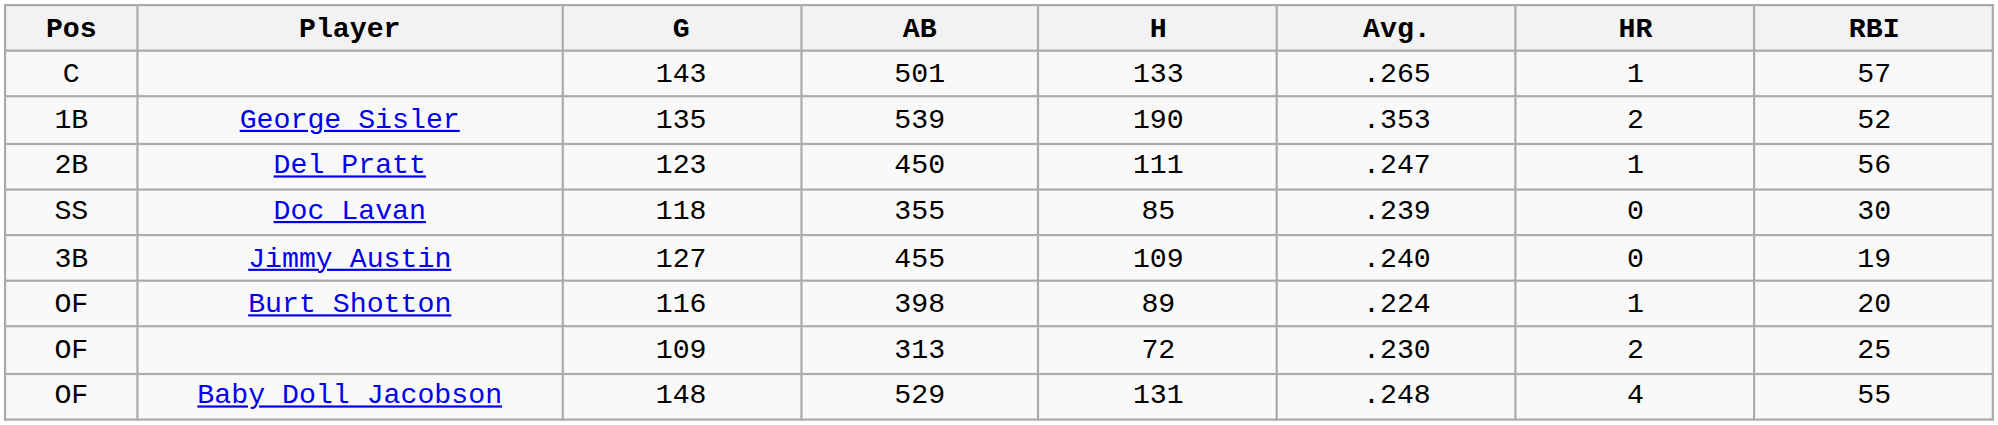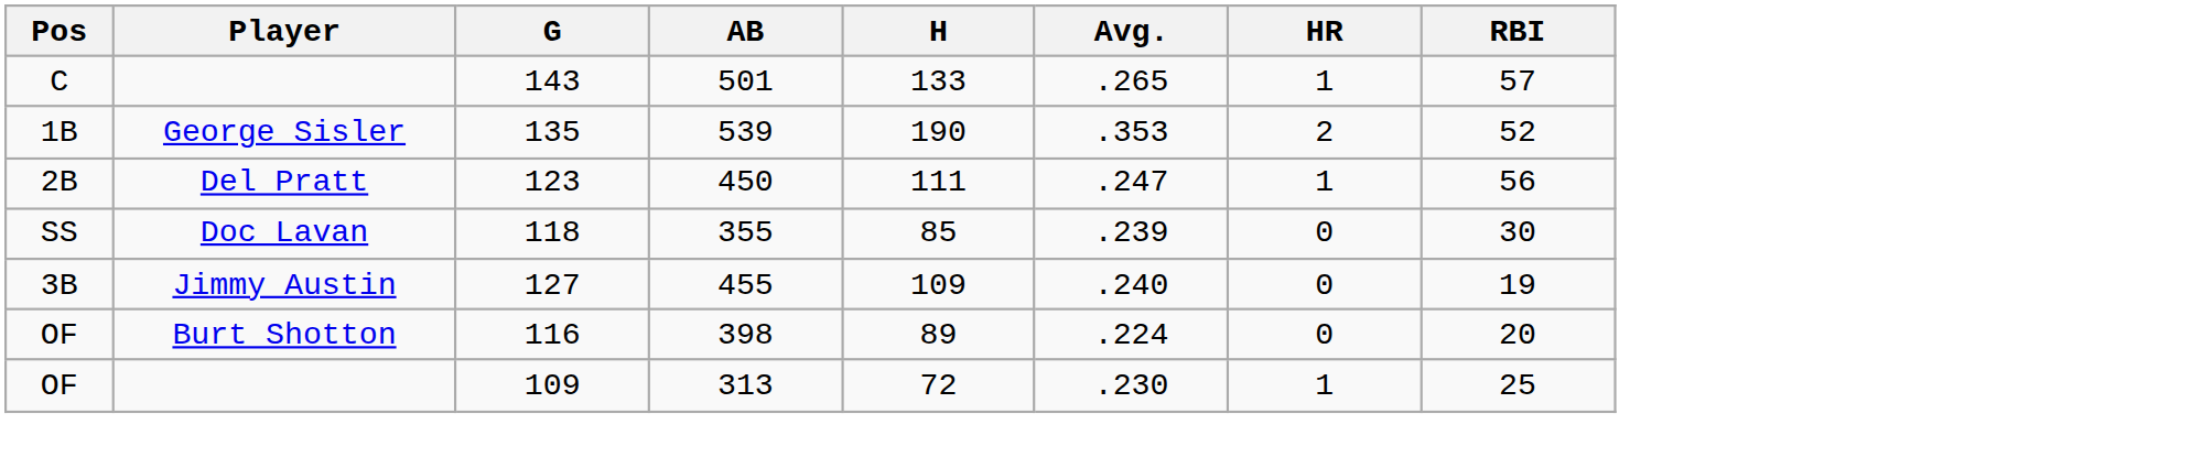398 | HR: 1 -> 0
313 | HR: 2 -> 1
- row: OF | Baby Doll Jacobson | 148 | 529 | 131 | .248 | 4 | 55
